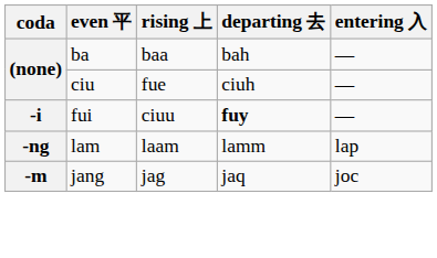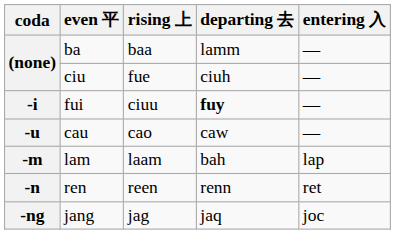ba | departing 去: bah -> lamm
+ row: -u | cau | cao | caw | —
lam | coda: -ng -> -m
lam | departing 去: lamm -> bah
+ row: -n | ren | reen | renn | ret
jang | coda: -m -> -ng
